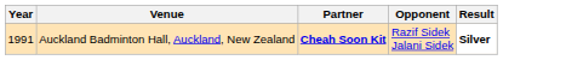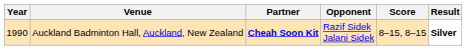+ column: Score | 8–15, 8–15
Auckland Badminton Hall, Auckland, New Zealand | Year: 1991 -> 1990
